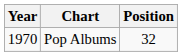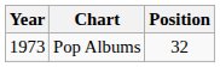Pop Albums | Year: 1970 -> 1973
